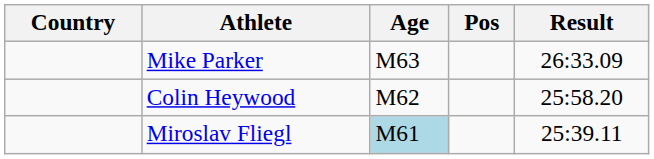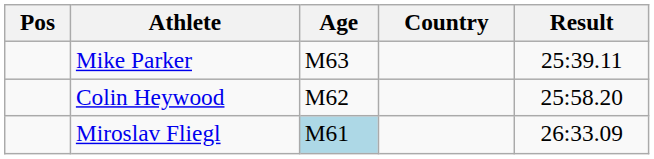columns swapped: Pos <-> Country
Mike Parker | Result: 26:33.09 -> 25:39.11
Miroslav Fliegl | Result: 25:39.11 -> 26:33.09
